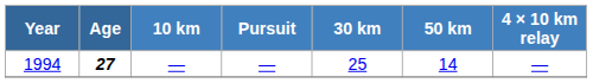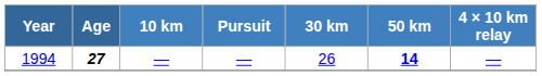1994 | 30 km: 25 -> 26
1994 | 50 km: normal -> bold
